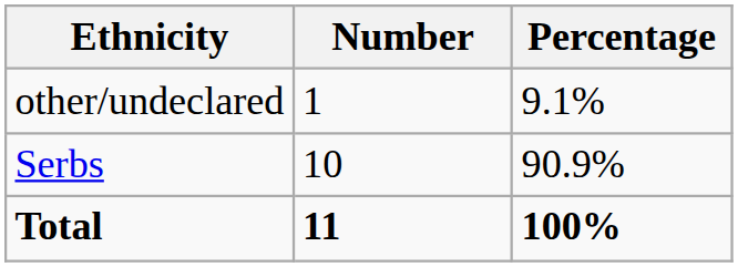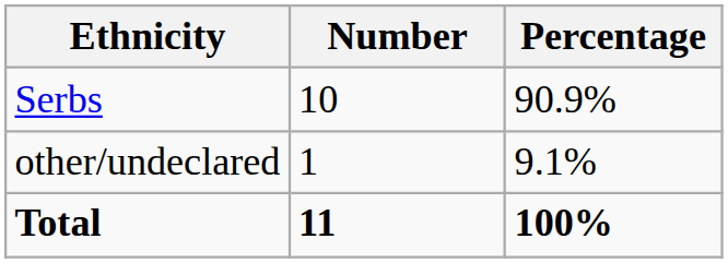rows swapped: Serbs <-> other/undeclared
